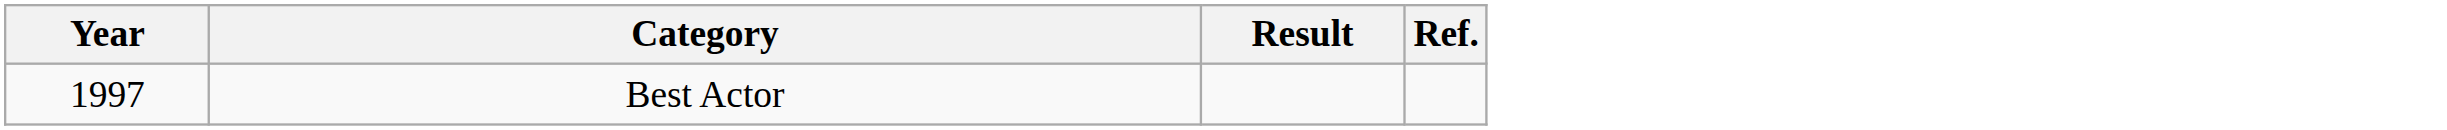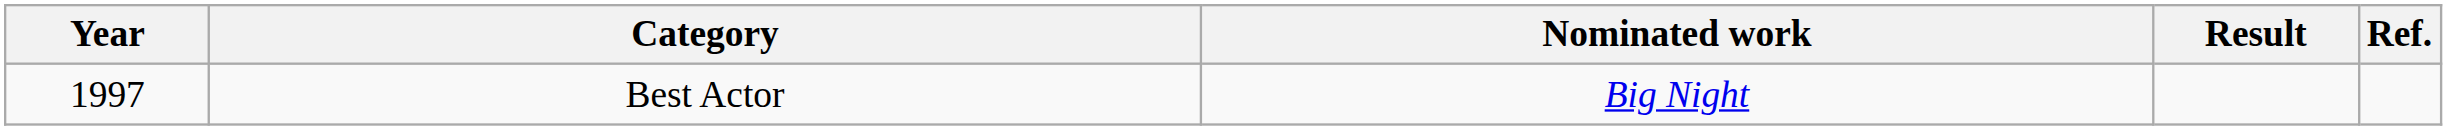+ column: Nominated work | Big Night
